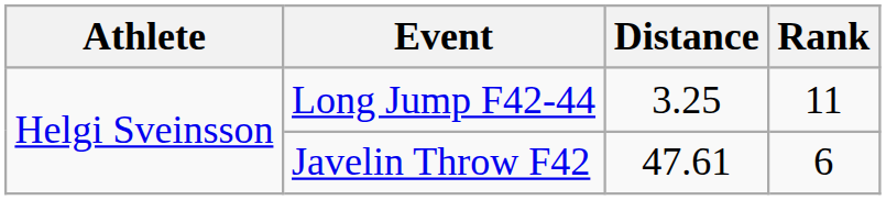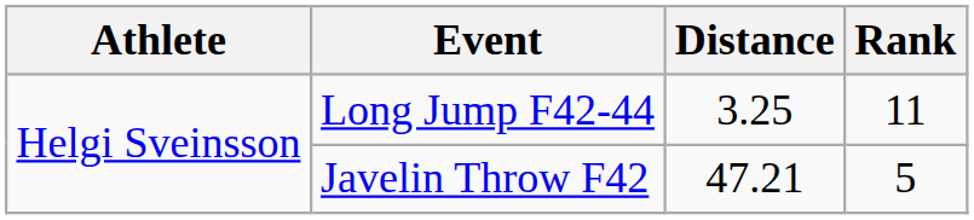Javelin Throw F42 | Distance: 47.61 -> 47.21
Javelin Throw F42 | Rank: 6 -> 5
